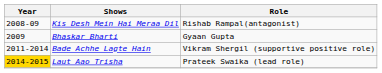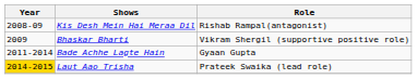Bhaskar Bharti | Role: Gyaan Gupta -> Vikram Shergil (supportive positive role)
Bade Achhe Lagte Hain | Role: Vikram Shergil (supportive positive role) -> Gyaan Gupta
